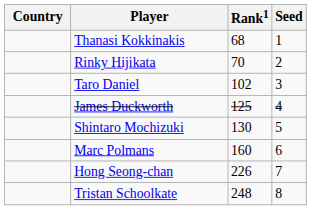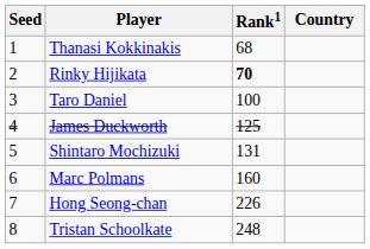columns swapped: Country <-> Seed
Rinky Hijikata | Rank1: normal -> bold
Taro Daniel | Rank1: 102 -> 100
Shintaro Mochizuki | Rank1: 130 -> 131
